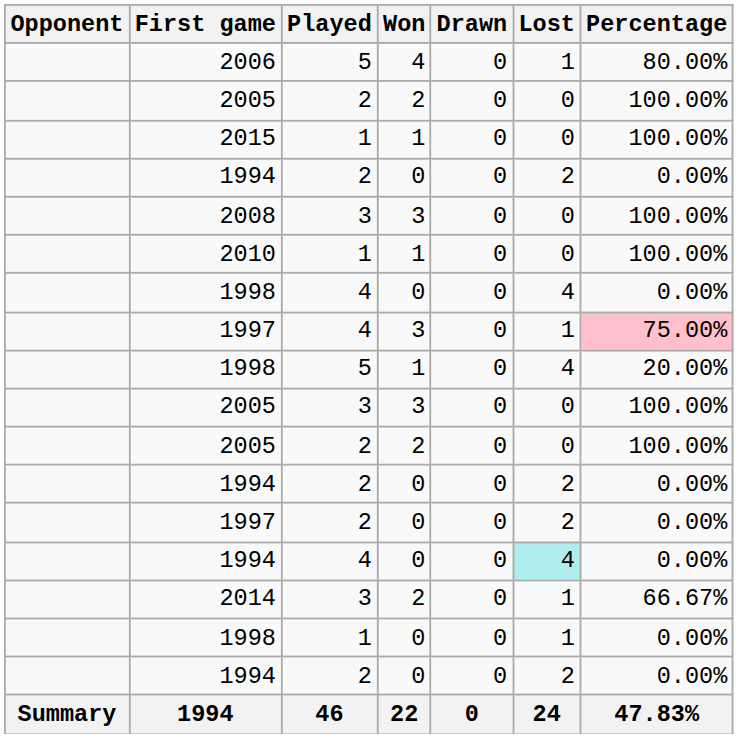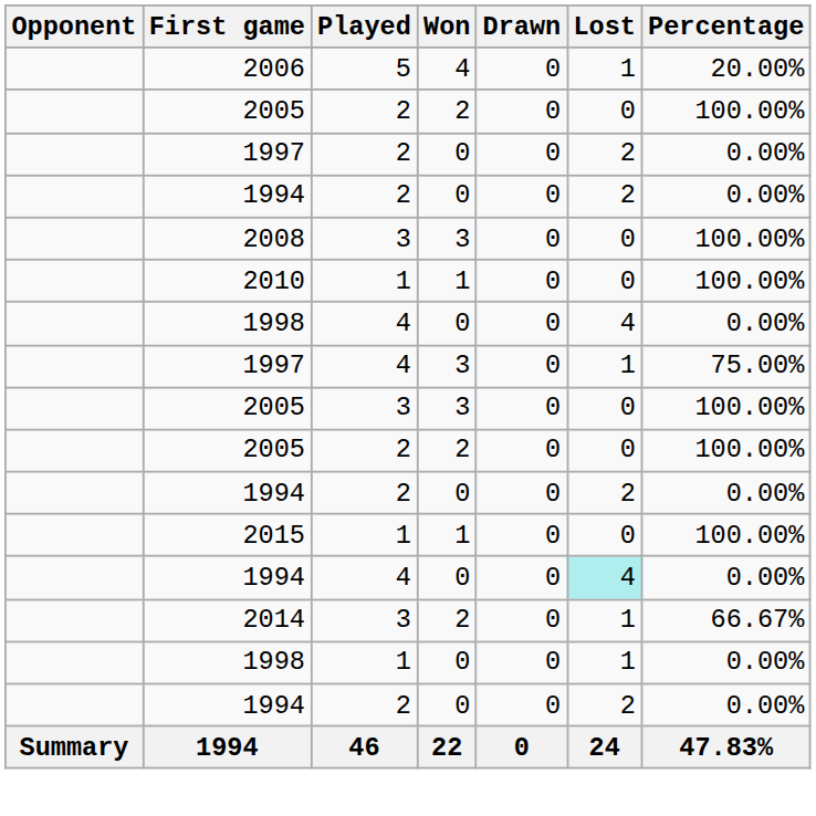2006 | Percentage: 80.00% -> 20.00%
rows swapped: 2015 <-> 1997 / 2
1997 / 4 | Percentage: pink background -> no background
- row: 1998 | 5 | 1 | 0 | 4 | 20.00%
